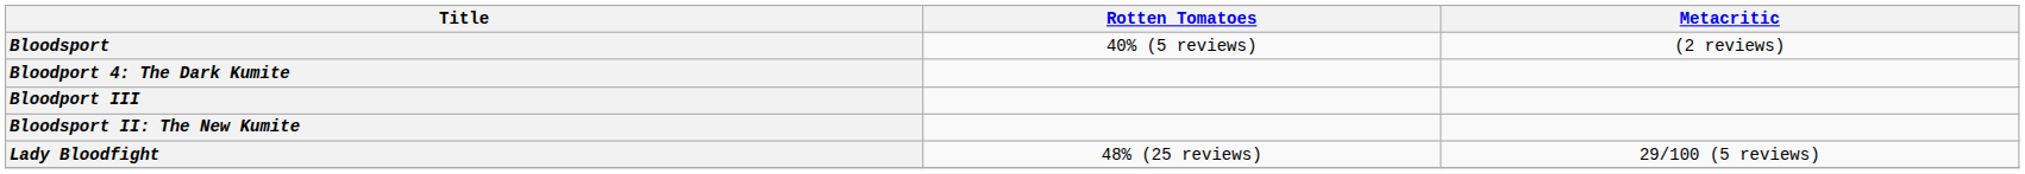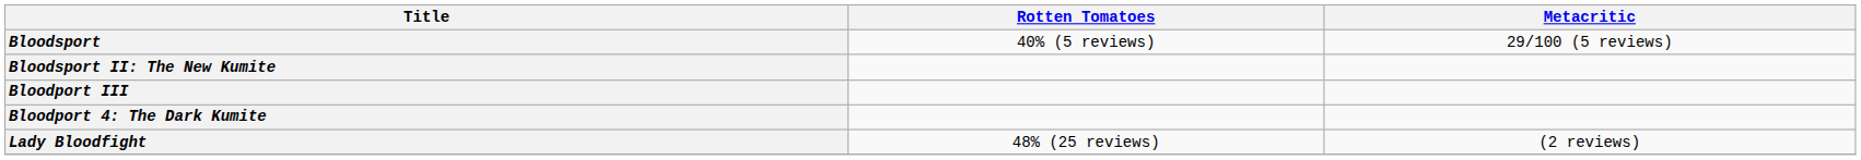Bloodsport | Metacritic: (2 reviews) -> 29/100 (5 reviews)
rows swapped: Bloodsport II: The New Kumite <-> Bloodport 4: The Dark Kumite
Lady Bloodfight | Metacritic: 29/100 (5 reviews) -> (2 reviews)
